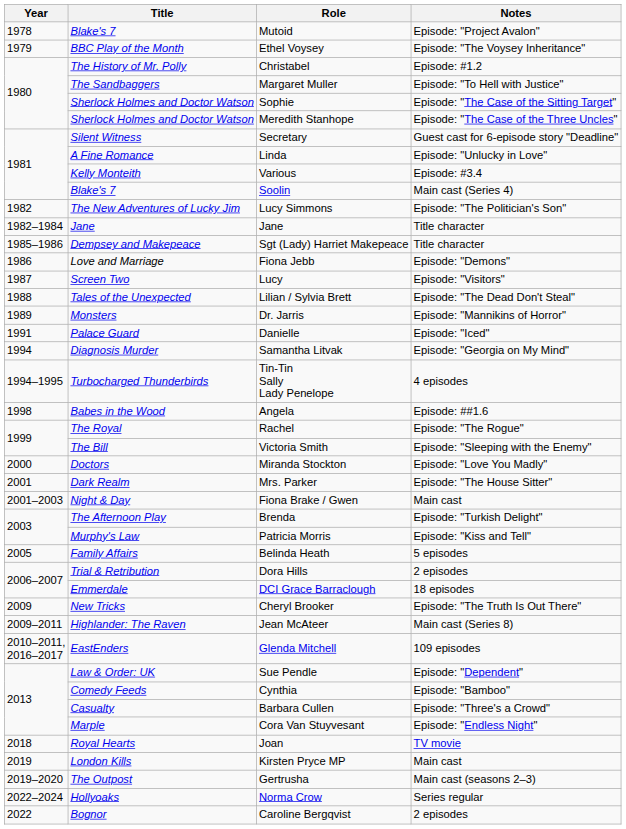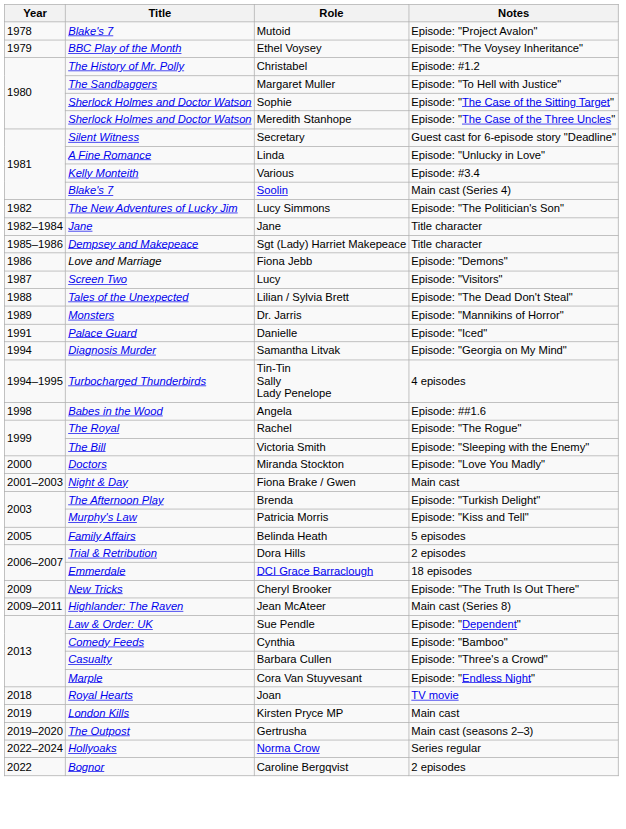- row: 2001 | Dark Realm | Mrs. Parker | Episode: "The House Sitter"
- row: 2010–2011, 2016–2017 | EastEnders | Glenda Mitchell | 109 episodes
